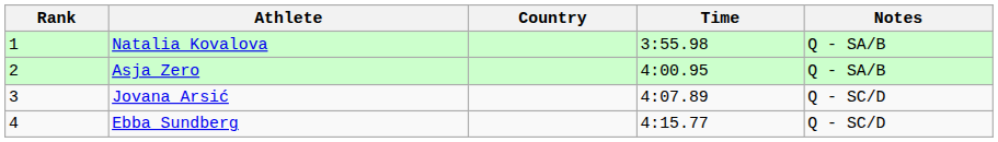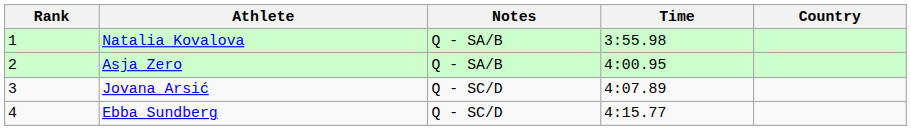columns swapped: Country <-> Notes
